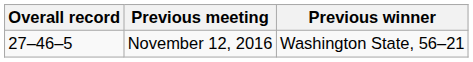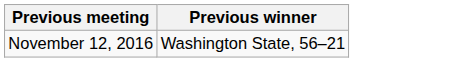- column: Overall record | 27–46–5
